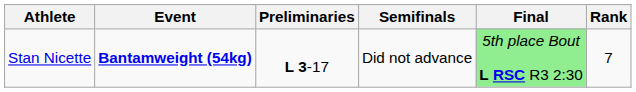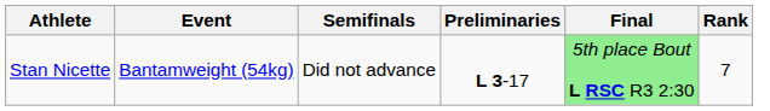columns swapped: Preliminaries <-> Semifinals
Stan Nicette | Event: bold -> normal
